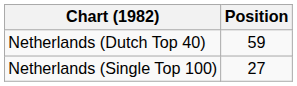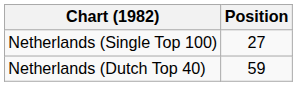rows swapped: Netherlands (Dutch Top 40) <-> Netherlands (Single Top 100)
